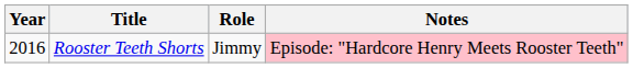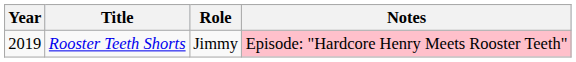Rooster Teeth Shorts | Year: 2016 -> 2019
